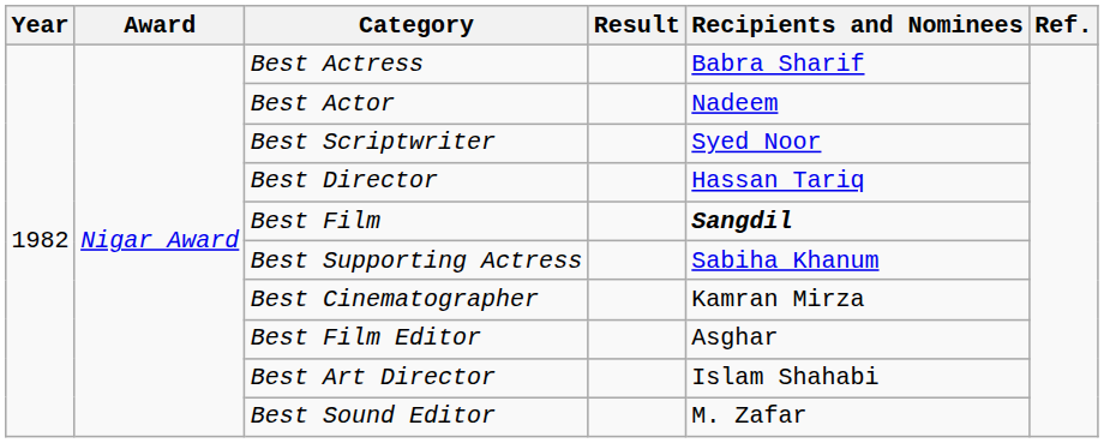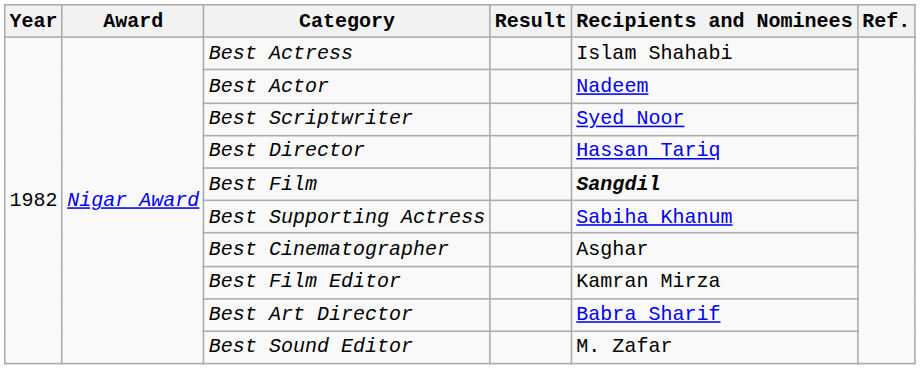Best Actress | Recipients and Nominees: Babra Sharif -> Islam Shahabi
Best Cinematographer | Recipients and Nominees: Kamran Mirza -> Asghar
Best Film Editor | Recipients and Nominees: Asghar -> Kamran Mirza
Best Art Director | Recipients and Nominees: Islam Shahabi -> Babra Sharif
